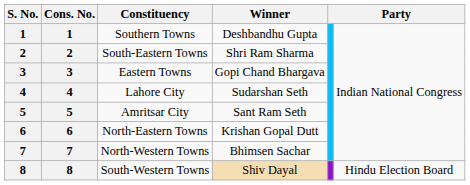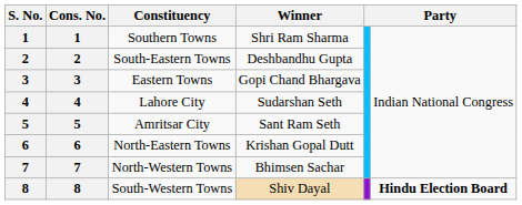Southern Towns | Winner: Deshbandhu Gupta -> Shri Ram Sharma
South-Eastern Towns | Winner: Shri Ram Sharma -> Deshbandhu Gupta
South-Western Towns | column 6: normal -> bold
